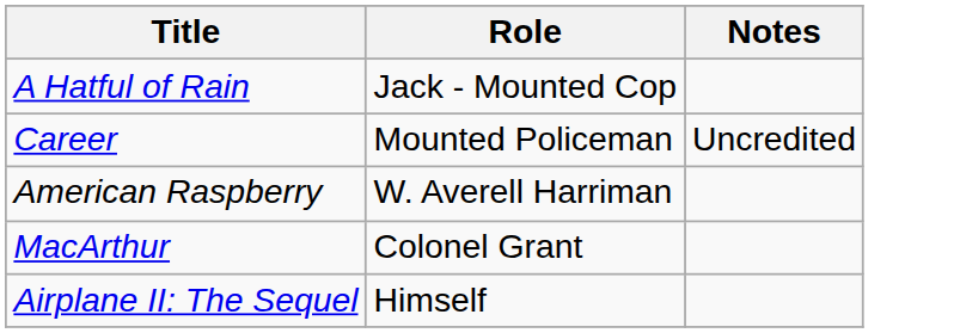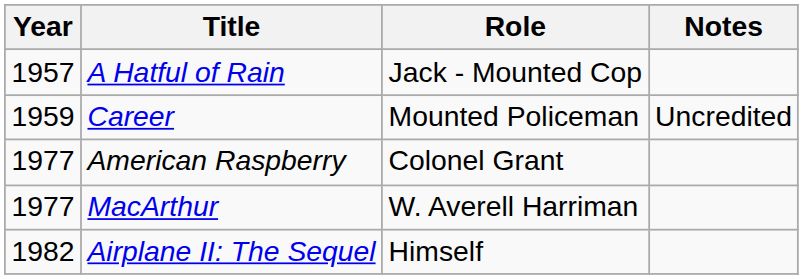+ column: Year | 1957 | 1959 | 1977 | 1977 | 1982
American Raspberry | Role: W. Averell Harriman -> Colonel Grant
MacArthur | Role: Colonel Grant -> W. Averell Harriman
